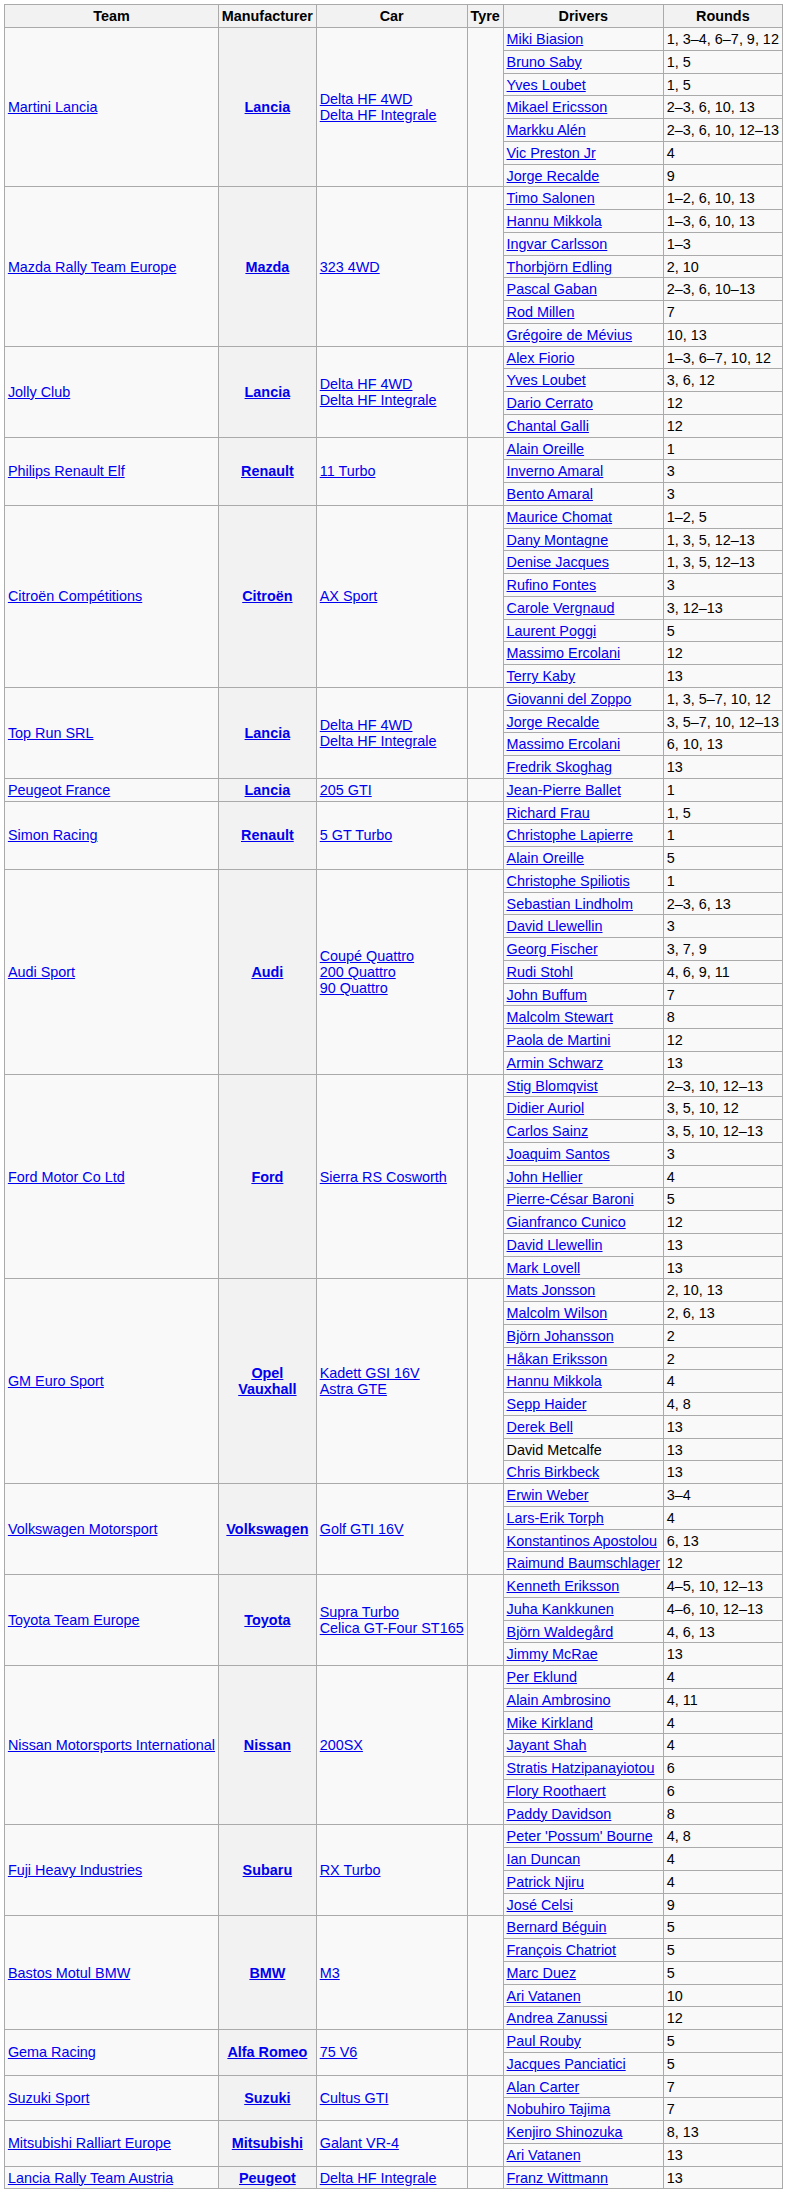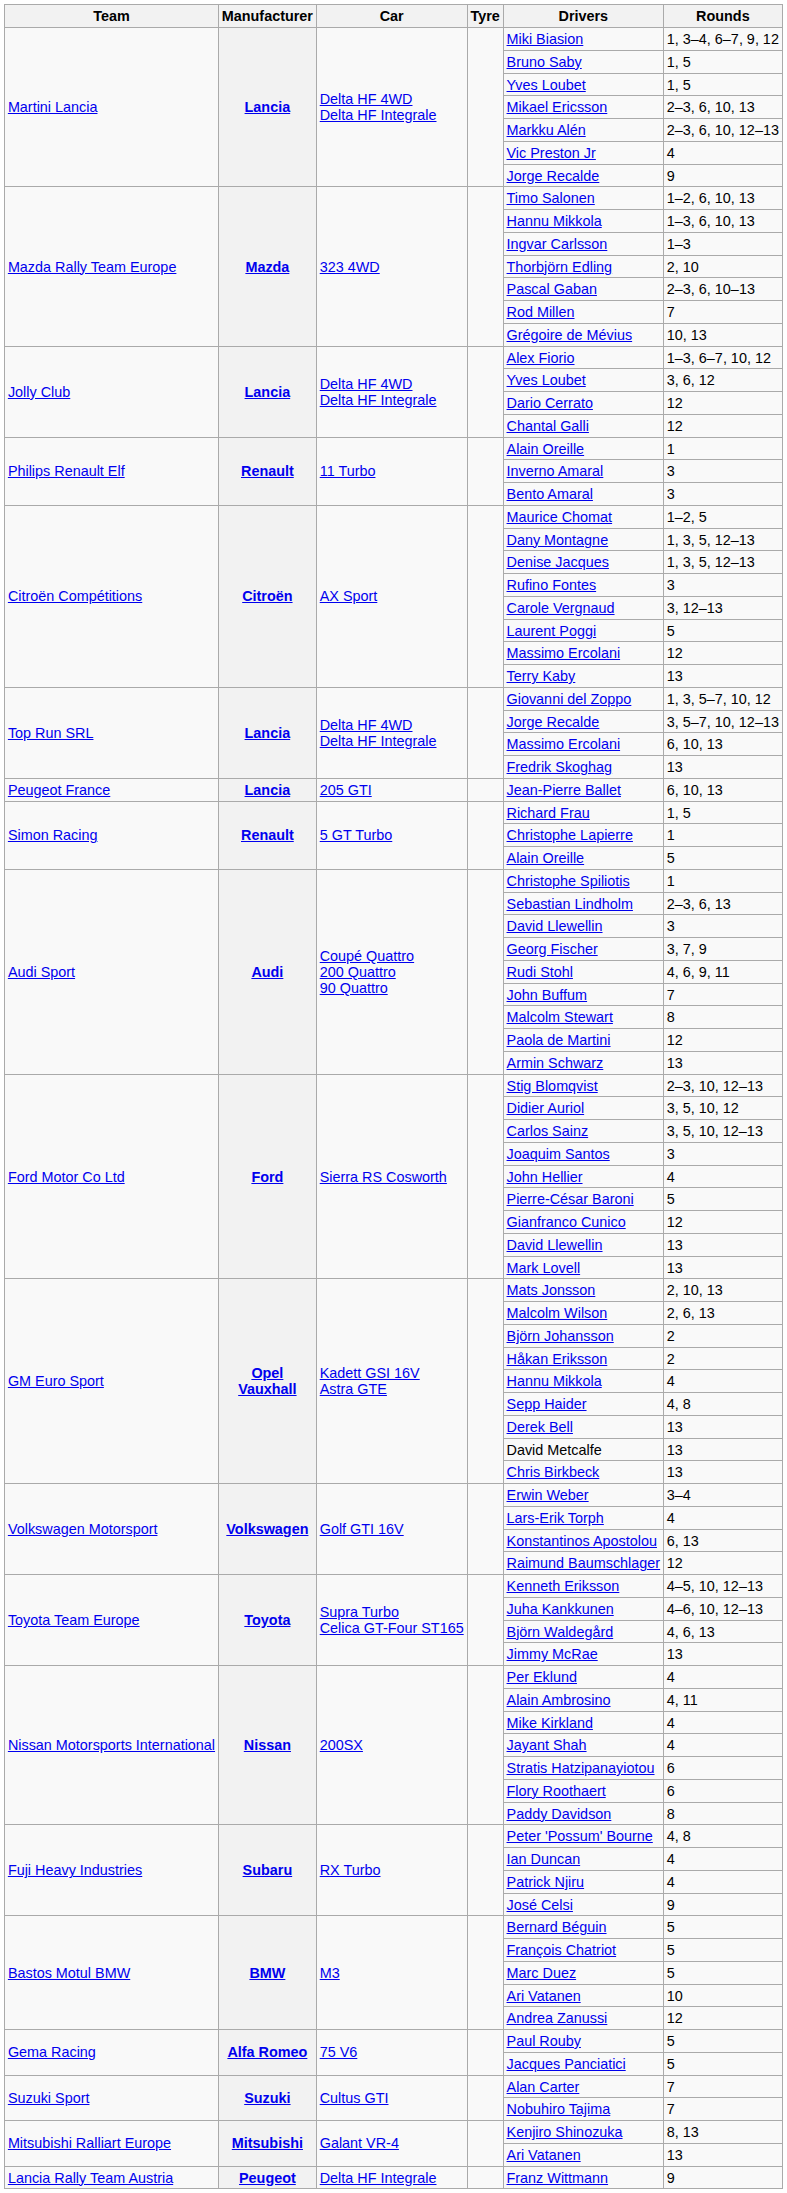Peugeot France | Rounds: 1 -> 6, 10, 13
Lancia Rally Team Austria | Rounds: 13 -> 9
